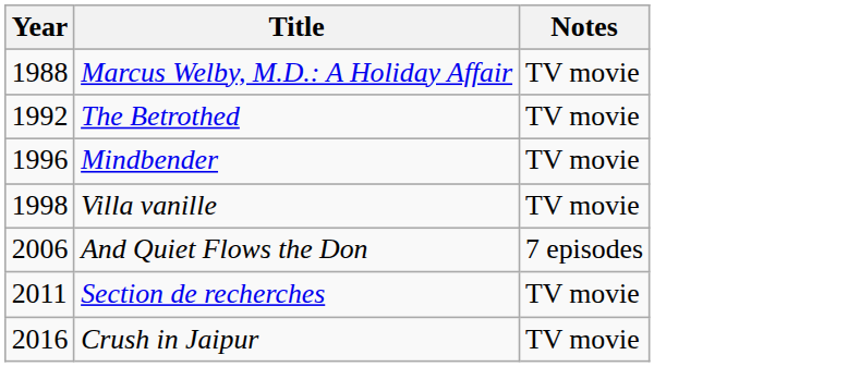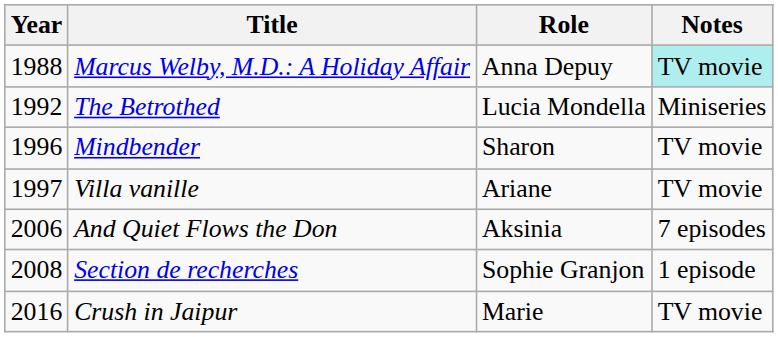+ column: Role | Anna Depuy | Lucia Mondella | Sharon | Ariane | Aksinia | Sophie Granjon | Marie
Marcus Welby, M.D.: A Holiday Affair | Notes: no background -> paleturquoise background
The Betrothed | Notes: TV movie -> Miniseries
Villa vanille | Year: 1998 -> 1997
Section de recherches | Year: 2011 -> 2008
Section de recherches | Notes: TV movie -> 1 episode
